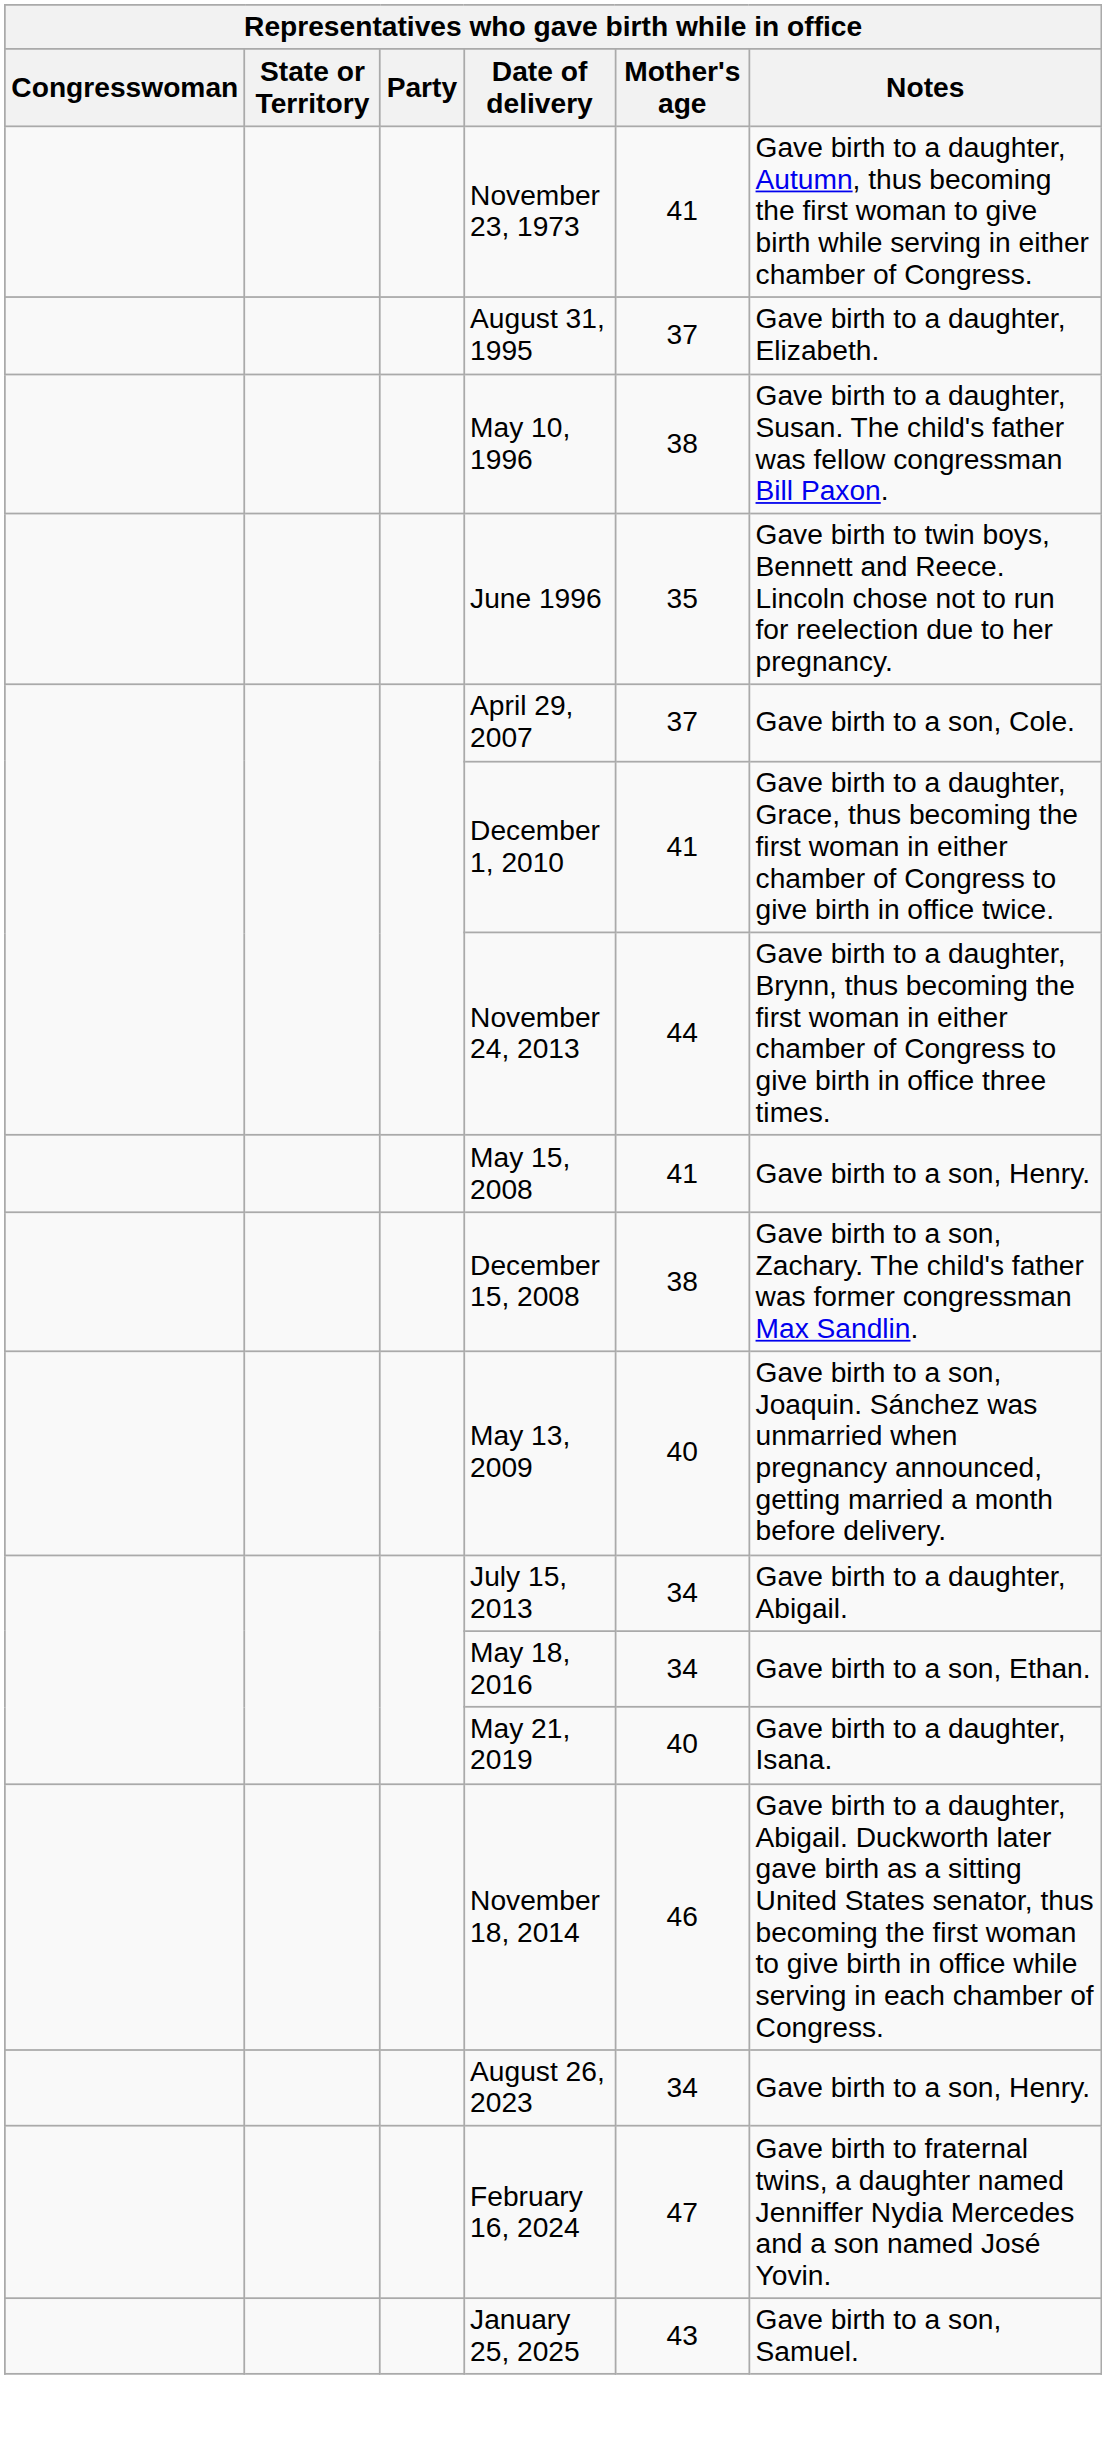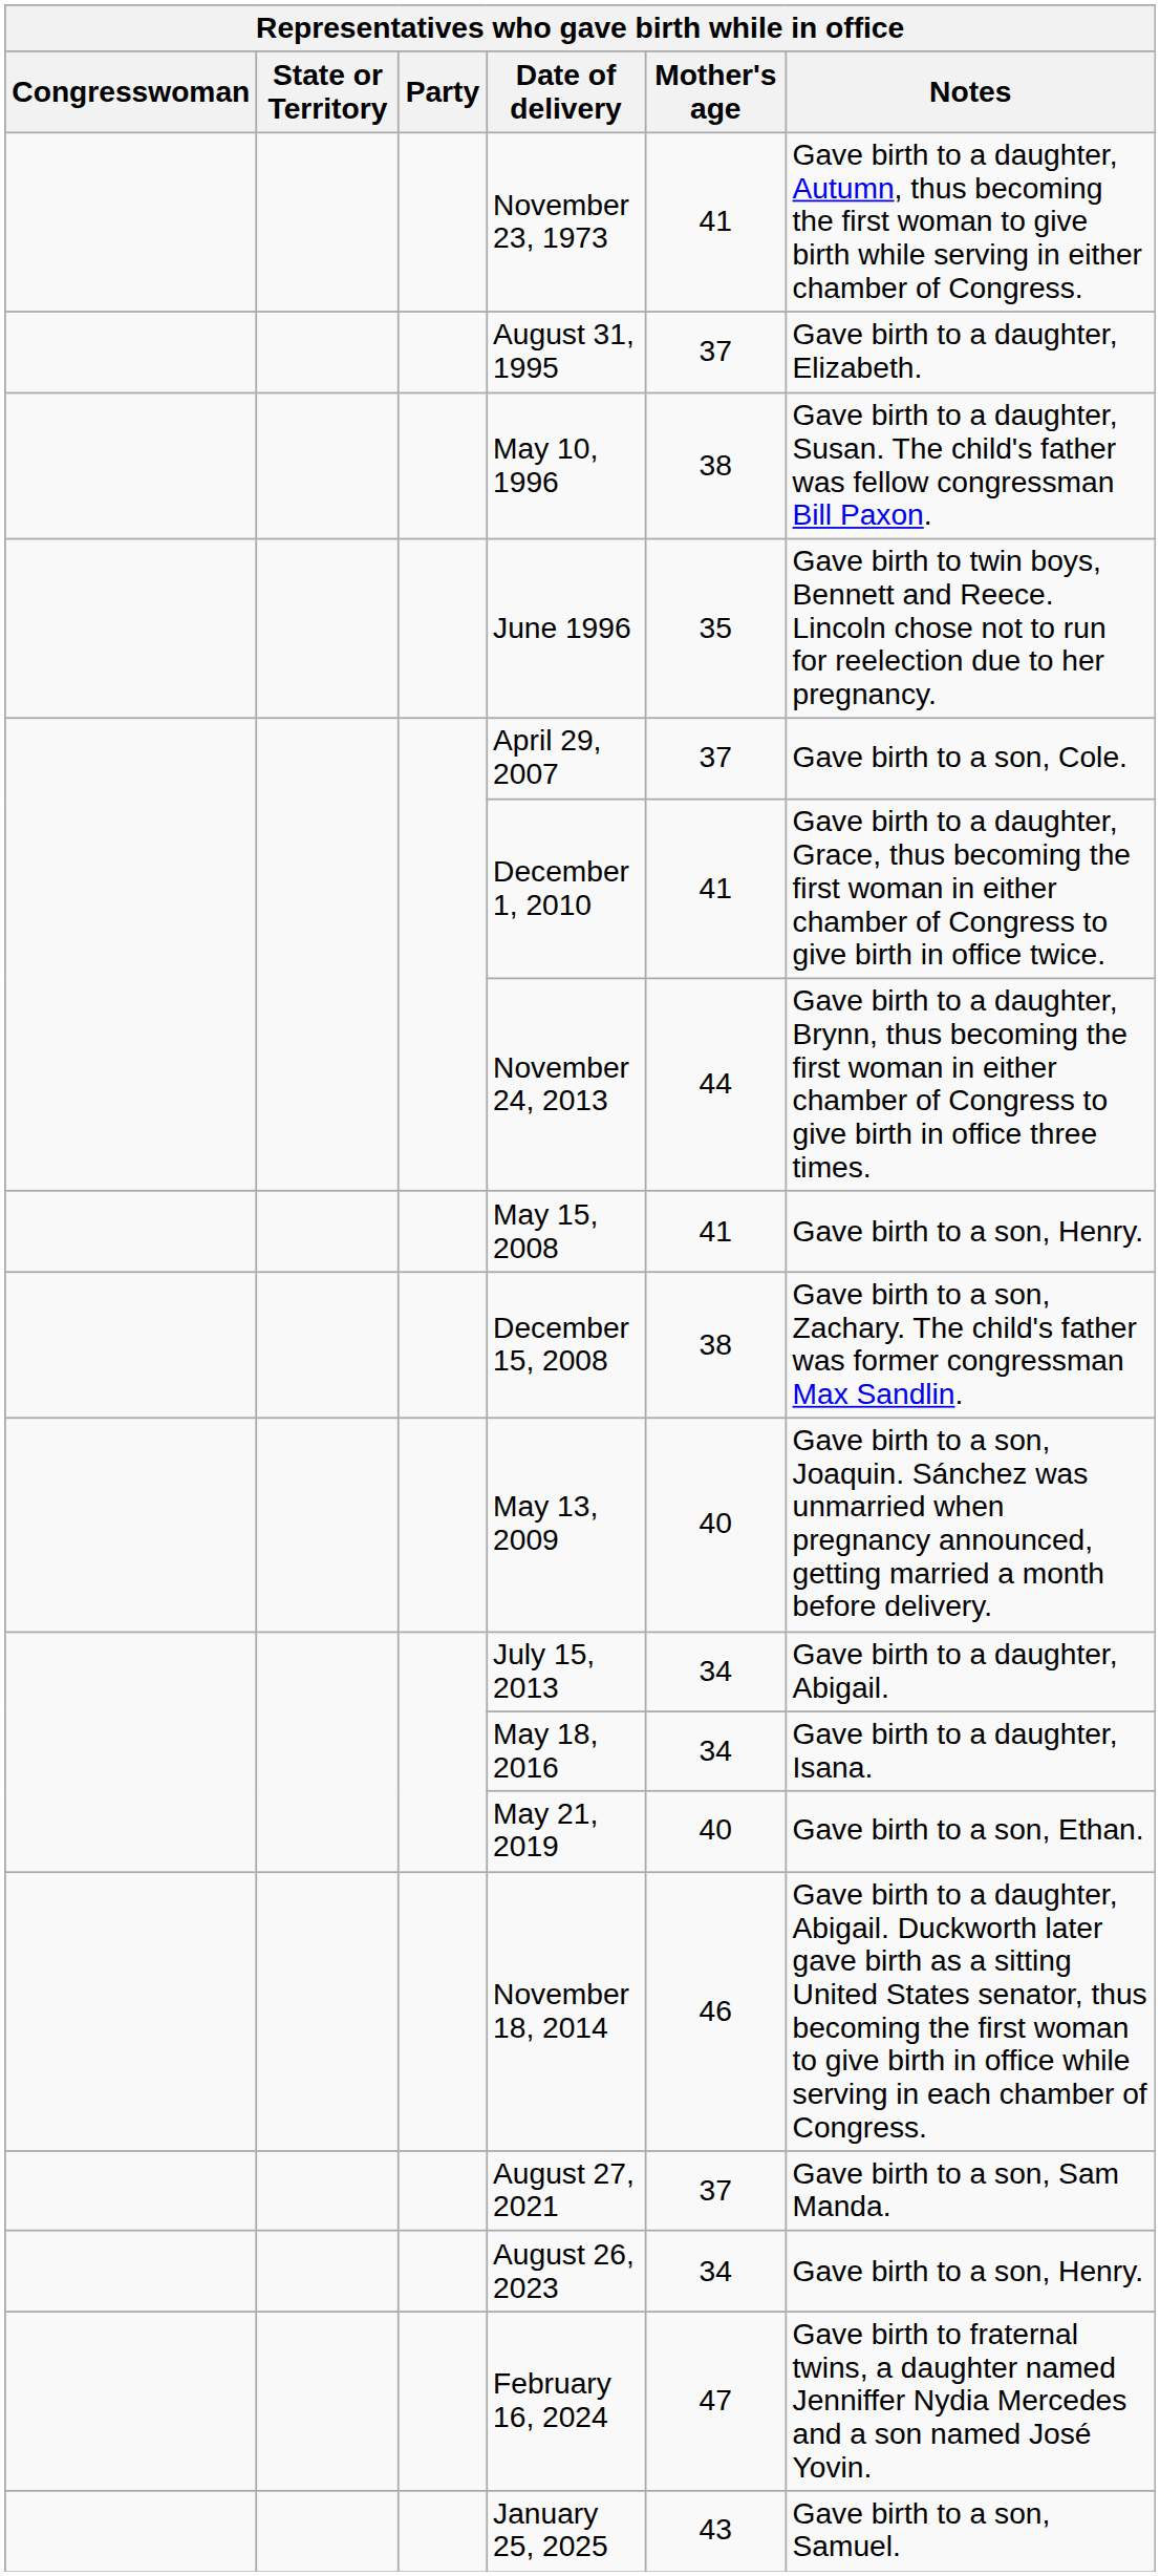May 18, 2016 | Notes: Gave birth to a son, Ethan. -> Gave birth to a daughter, Isana.
May 21, 2019 | Notes: Gave birth to a daughter, Isana. -> Gave birth to a son, Ethan.
+ row: August 27, 2021 | 37 | Gave birth to a son, Sam Manda.
